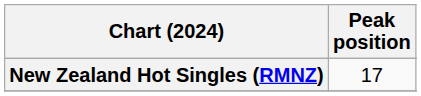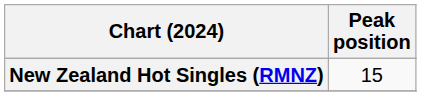New Zealand Hot Singles (RMNZ) | Peak position: 17 -> 15
